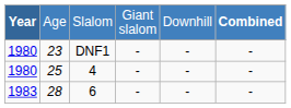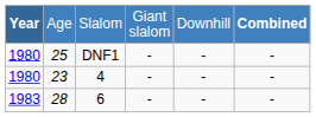DNF1 | column 2: 23 -> 25
4 | column 2: 25 -> 23
